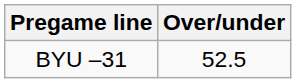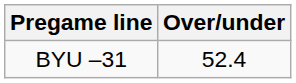BYU –31 | Over/under: 52.5 -> 52.4
